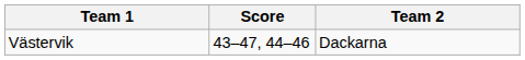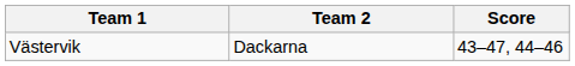columns swapped: Team 2 <-> Score
